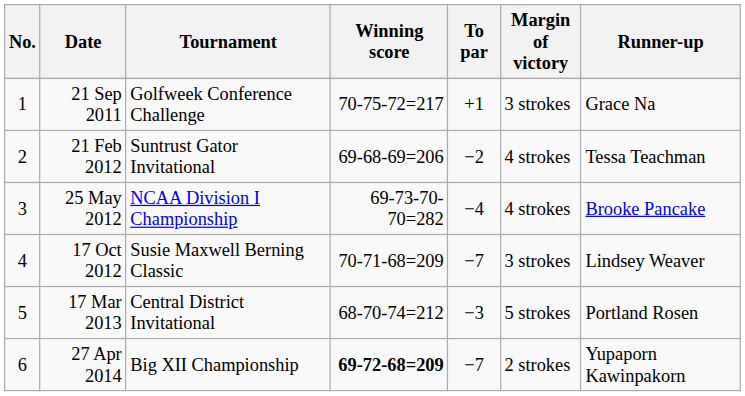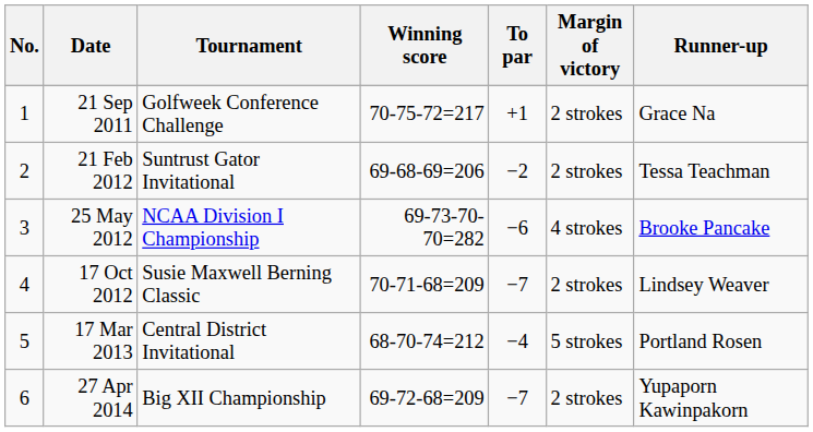21 Sep 2011 | Margin of victory: 3 strokes -> 2 strokes
21 Feb 2012 | Margin of victory: 4 strokes -> 2 strokes
25 May 2012 | To par: −4 -> −6
17 Oct 2012 | Margin of victory: 3 strokes -> 2 strokes
17 Mar 2013 | To par: −3 -> −4
27 Apr 2014 | Winning score: bold -> normal
